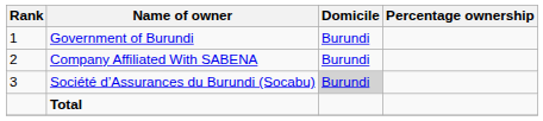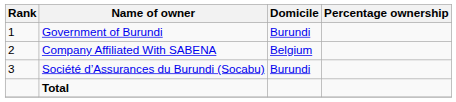Company Affiliated With SABENA | Domicile: Burundi -> Belgium
Société d’Assurances du Burundi (Socabu) | Domicile: lightgrey background -> no background
